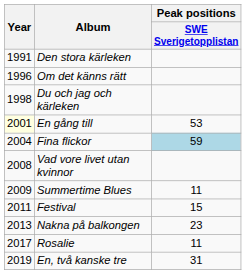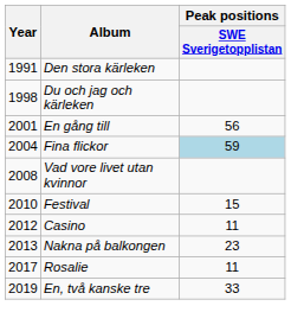- row: 1996 | Om det känns rätt
En gång till | Year: lightyellow background -> no background
En gång till | Peak positions / SWE Sverigetopplistan: 53 -> 56
- row: 2009 | Summertime Blues | 11
Festival | Year: 2011 -> 2010
+ row: 2012 | Casino | 11
En, två kanske tre | Peak positions / SWE Sverigetopplistan: 31 -> 33
